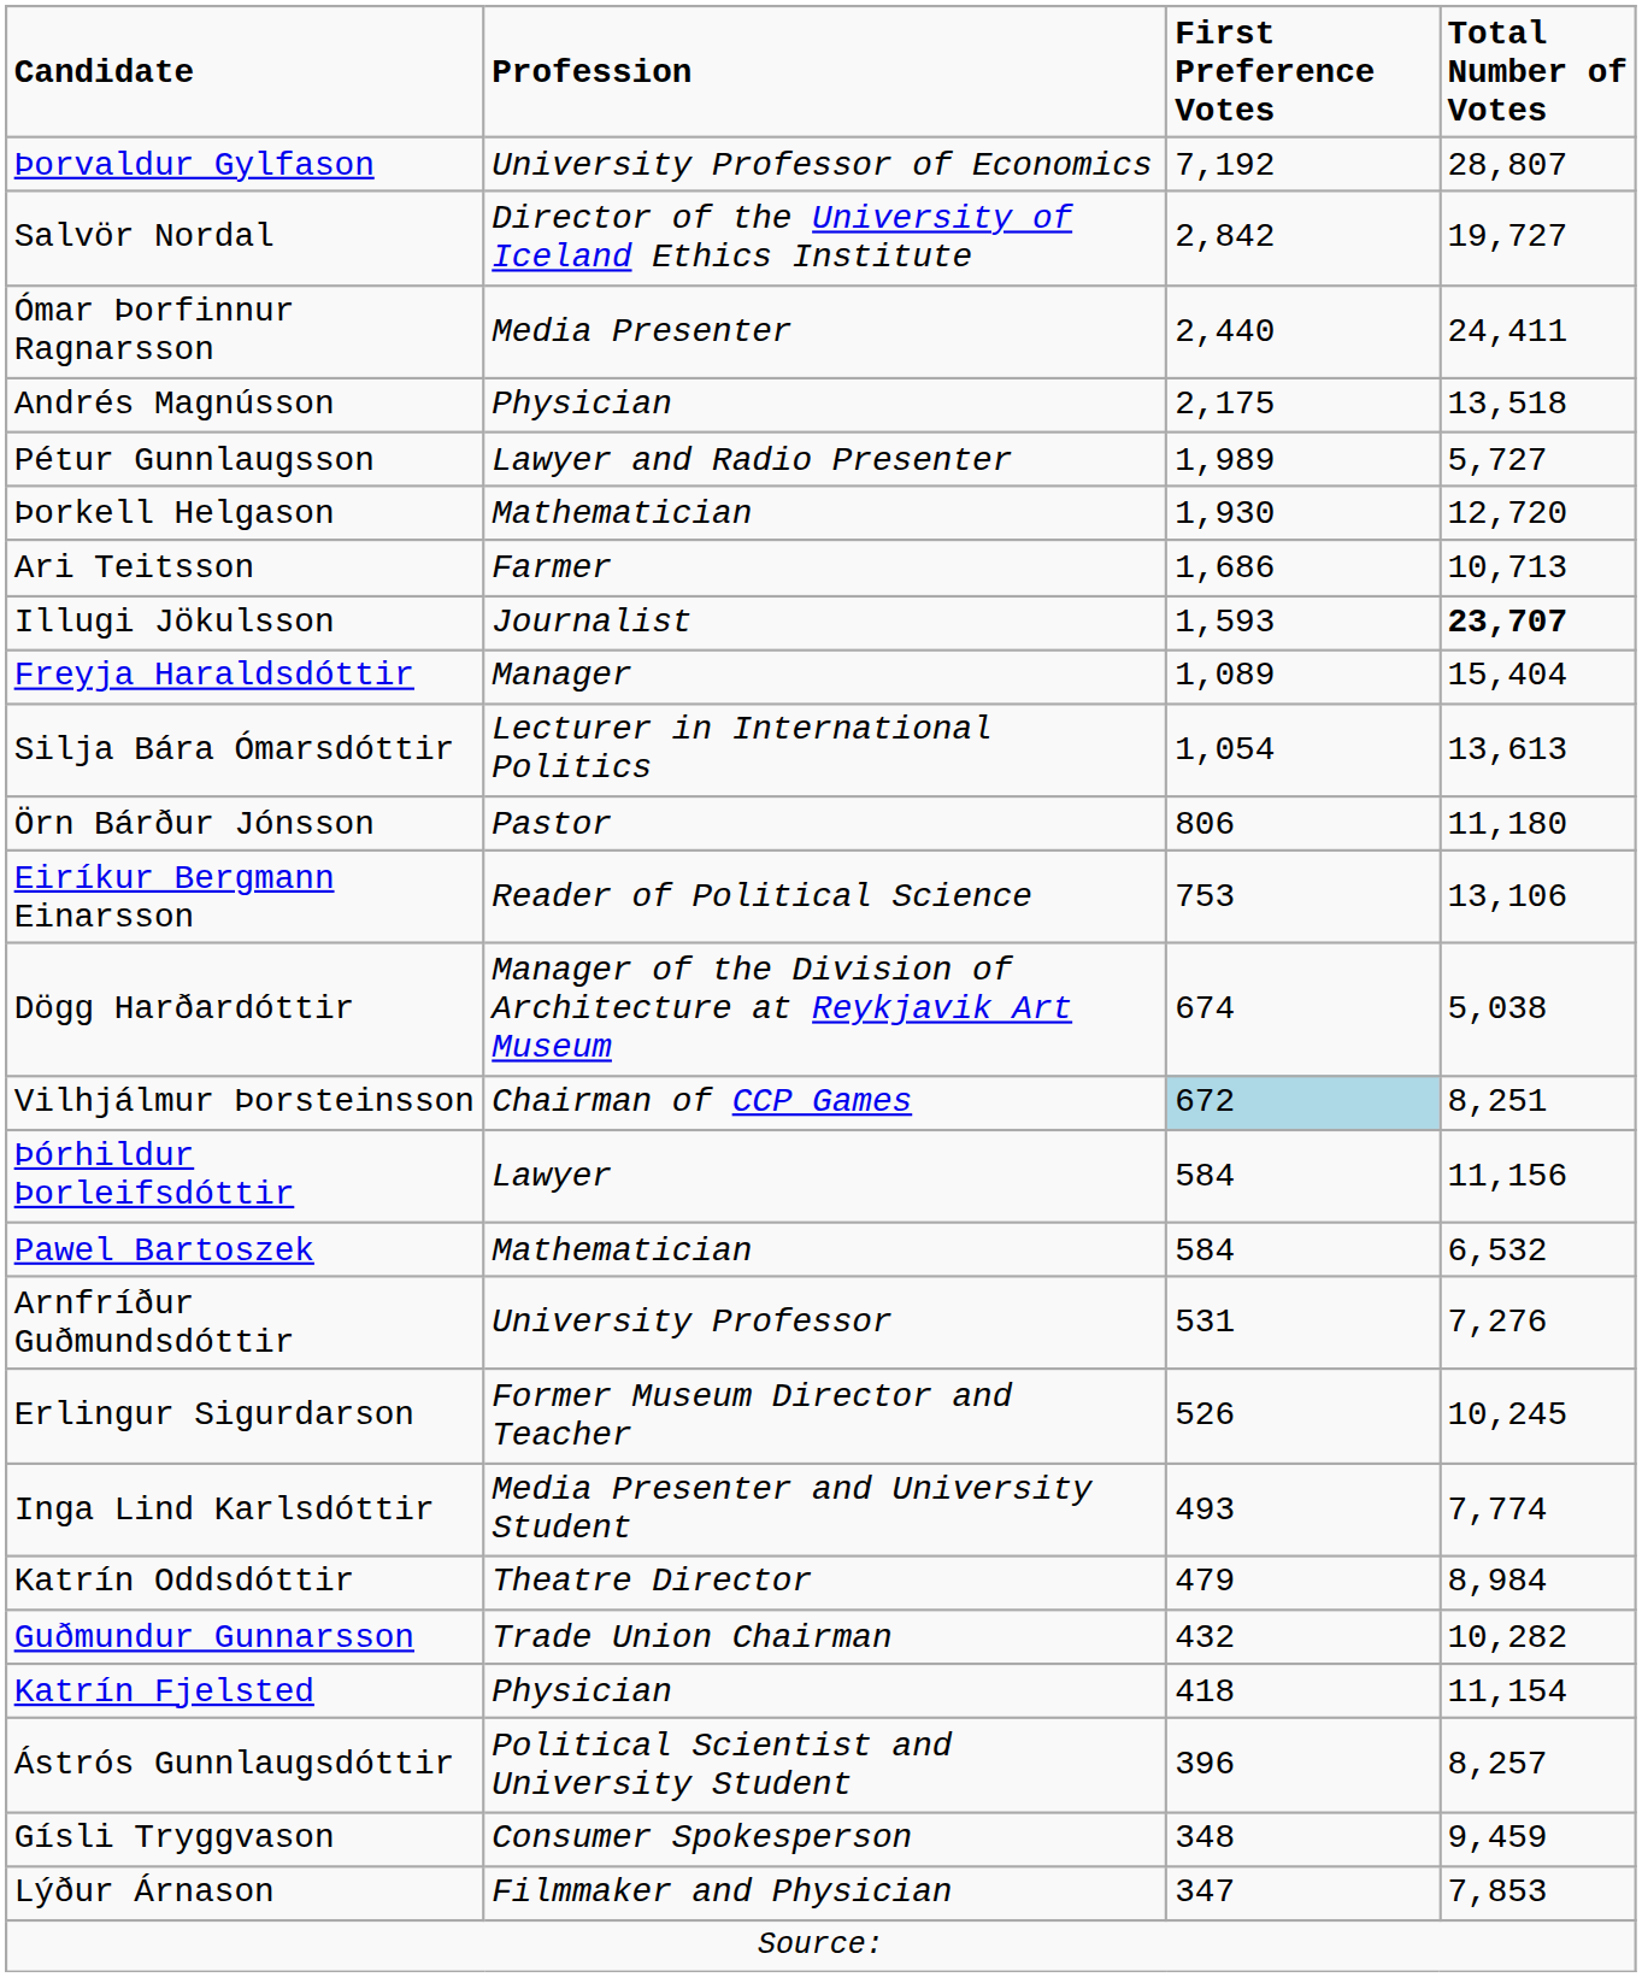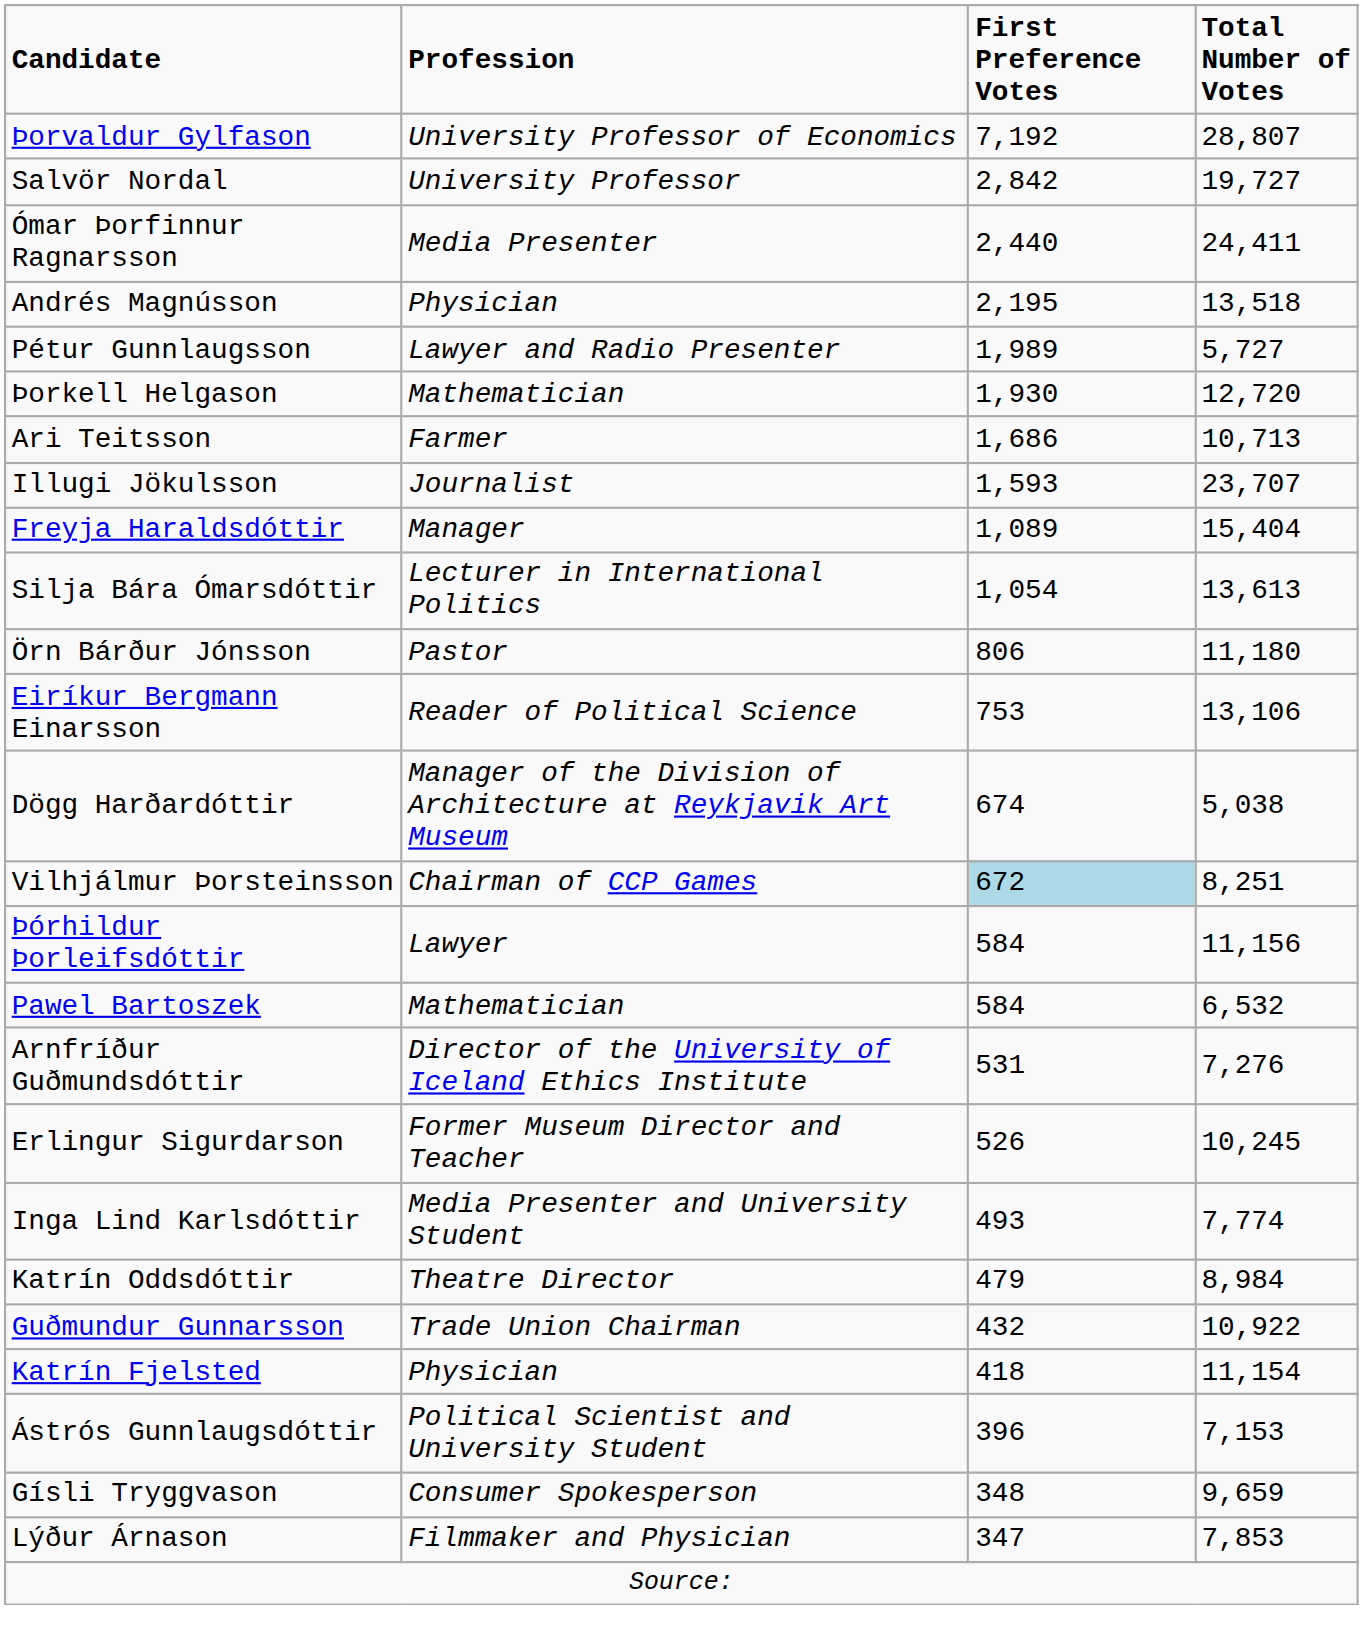Salvör Nordal | column 2: Director of the University of Iceland Ethics Institute -> University Professor
Andrés Magnússon | column 3: 2,175 -> 2,195
Illugi Jökulsson | column 4: bold -> normal
Arnfríður Guðmundsdóttir | column 2: University Professor -> Director of the University of Iceland Ethics Institute
Guðmundur Gunnarsson | column 4: 10,282 -> 10,922
Ástrós Gunnlaugsdóttir | column 4: 8,257 -> 7,153
Gísli Tryggvason | column 4: 9,459 -> 9,659
